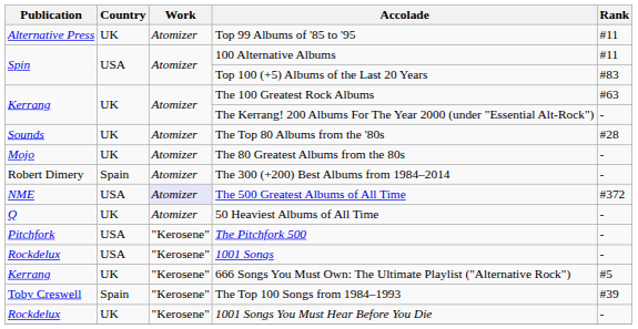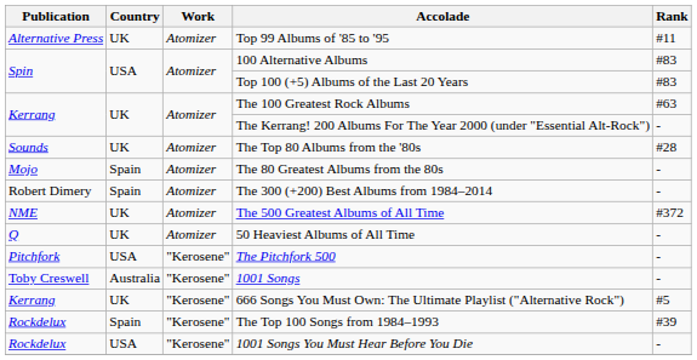100 Alternative Albums | Rank: #11 -> #83
The 80 Greatest Albums from the 80s | Country: UK -> Spain
The 500 Greatest Albums of All Time | Country: USA -> UK
The 500 Greatest Albums of All Time | Work: lavender background -> no background
1001 Songs | Publication: Rockdelux -> Toby Creswell
1001 Songs | Country: USA -> Australia
The Top 100 Songs from 1984–1993 | Publication: Toby Creswell -> Rockdelux
1001 Songs You Must Hear Before You Die | Country: UK -> USA
